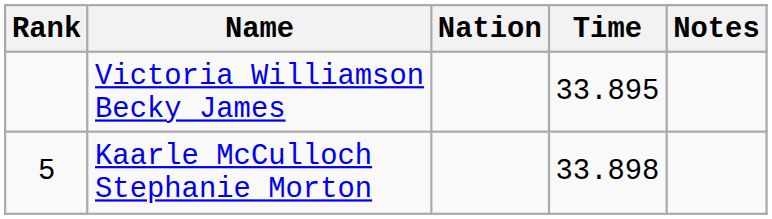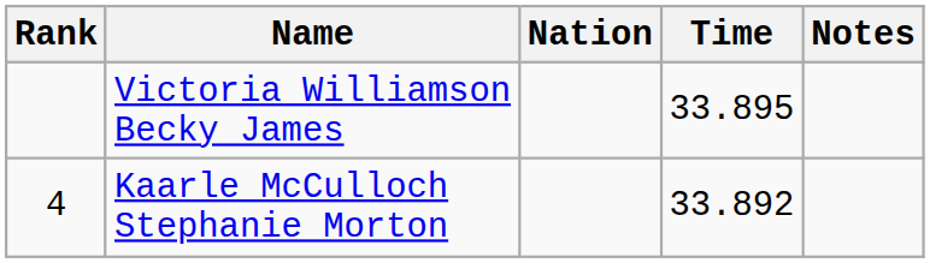Kaarle McCulloch Stephanie Morton | Rank: 5 -> 4
Kaarle McCulloch Stephanie Morton | Time: 33.898 -> 33.892
